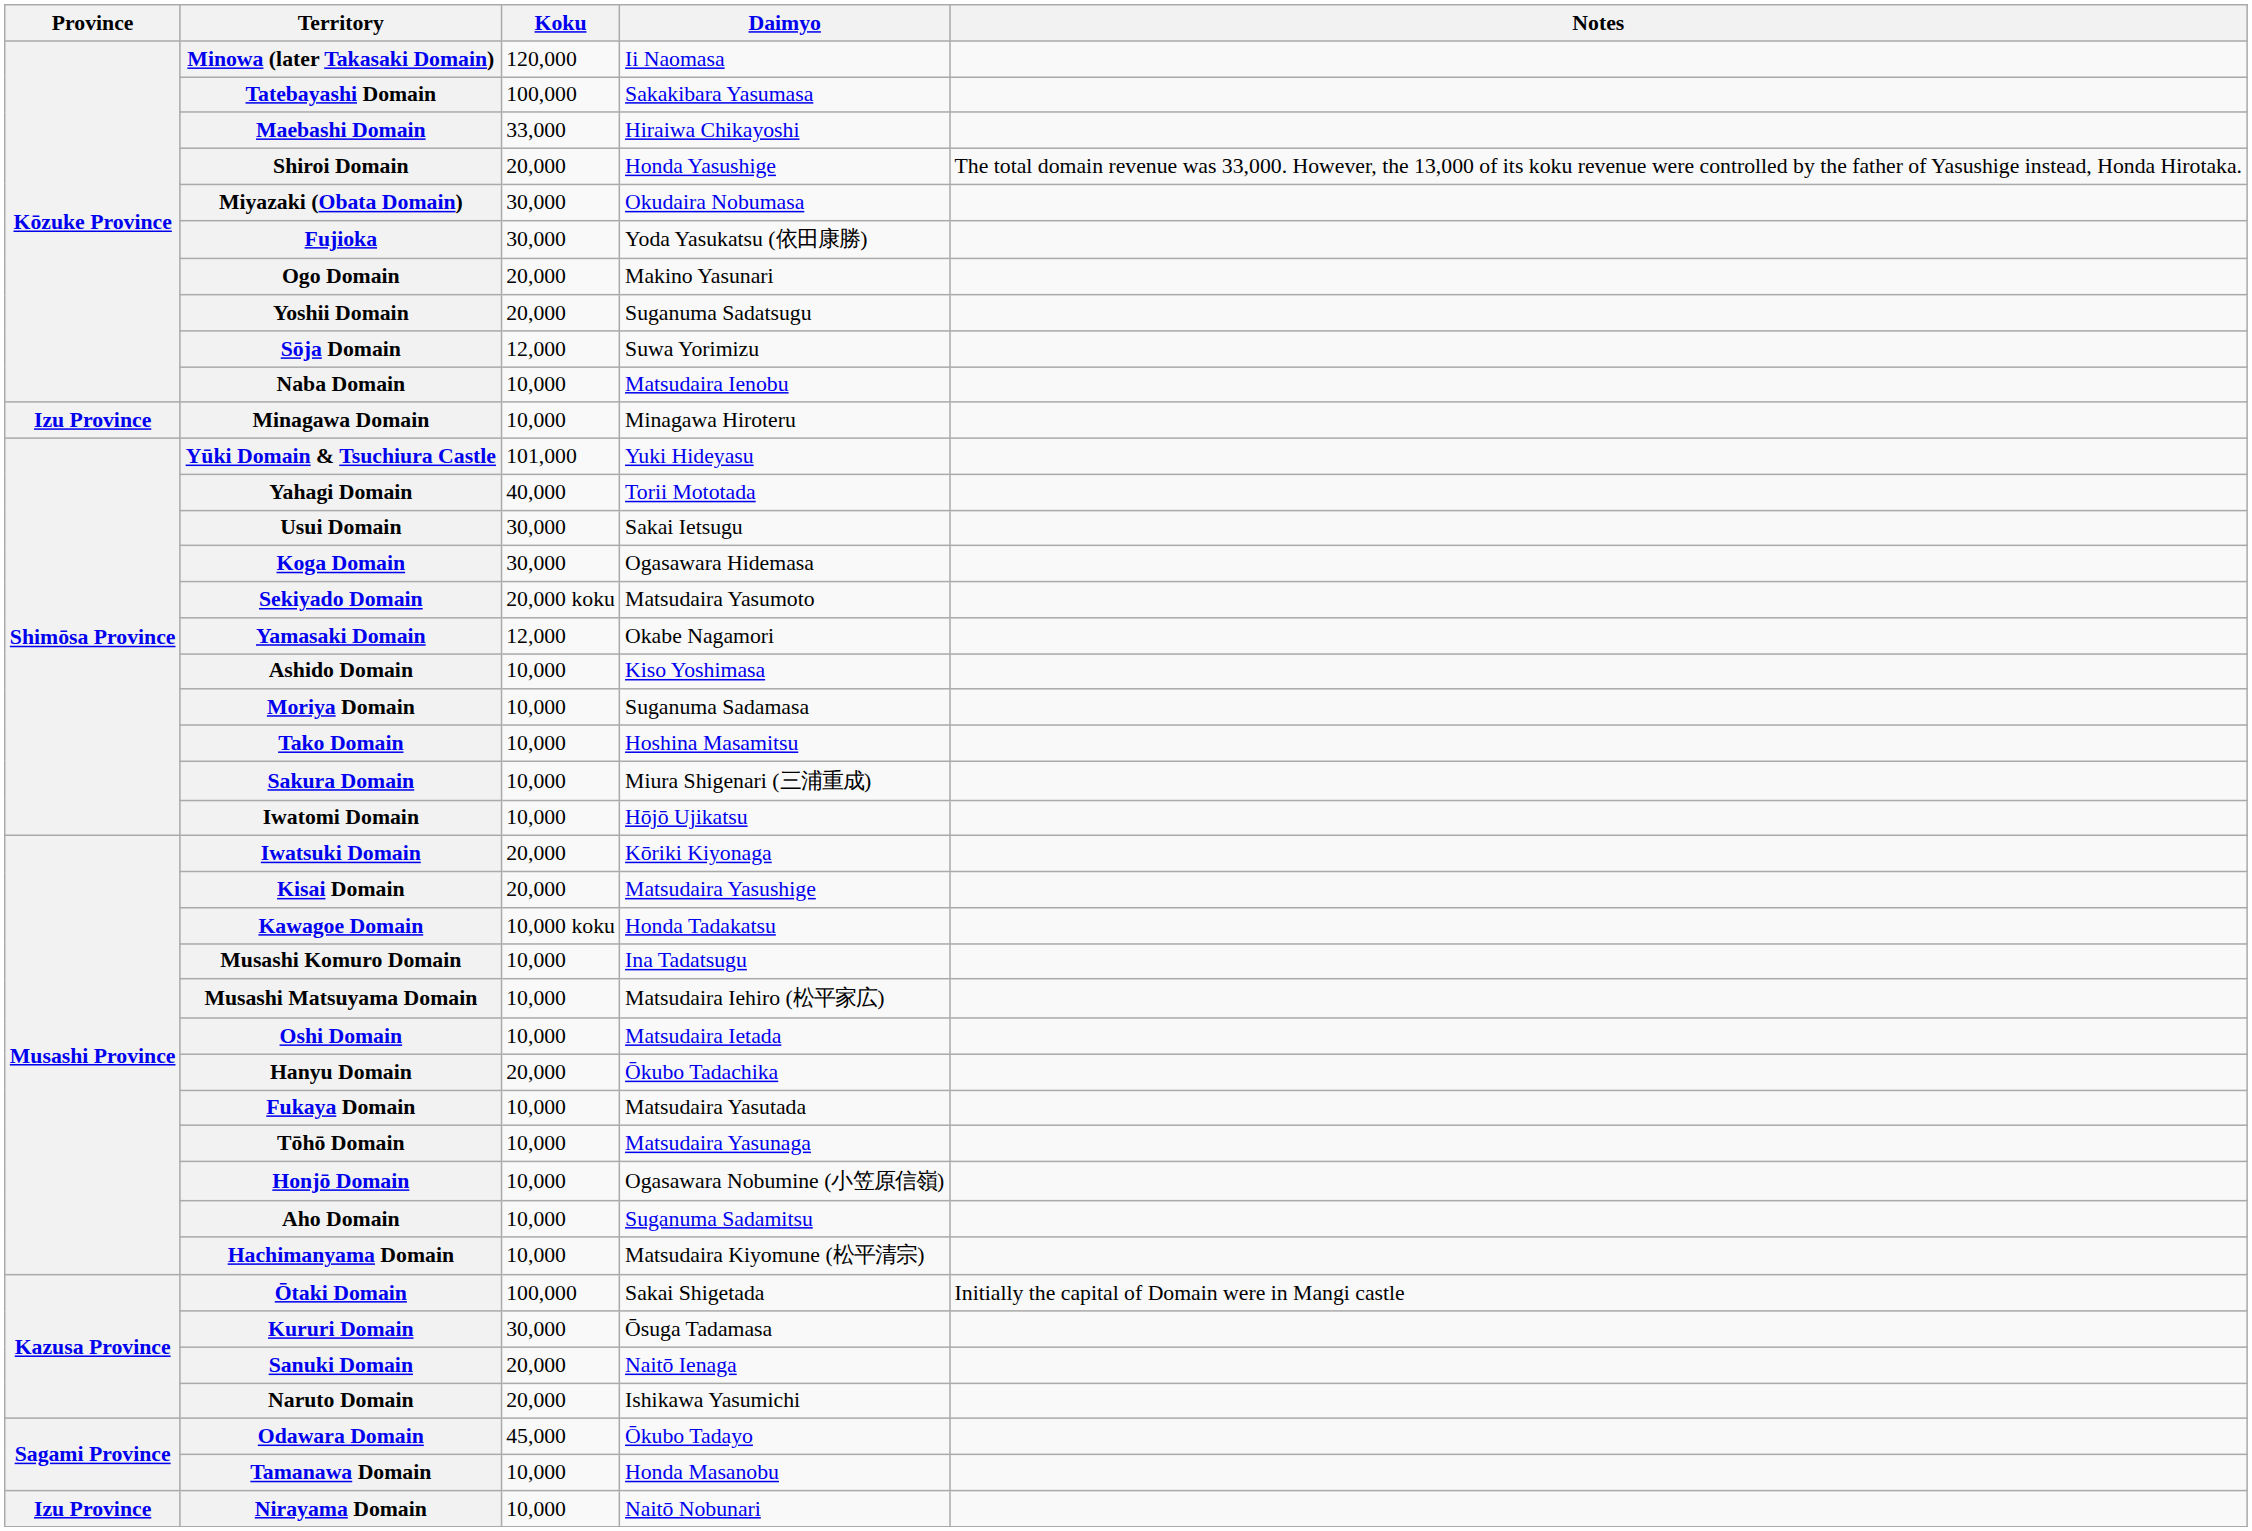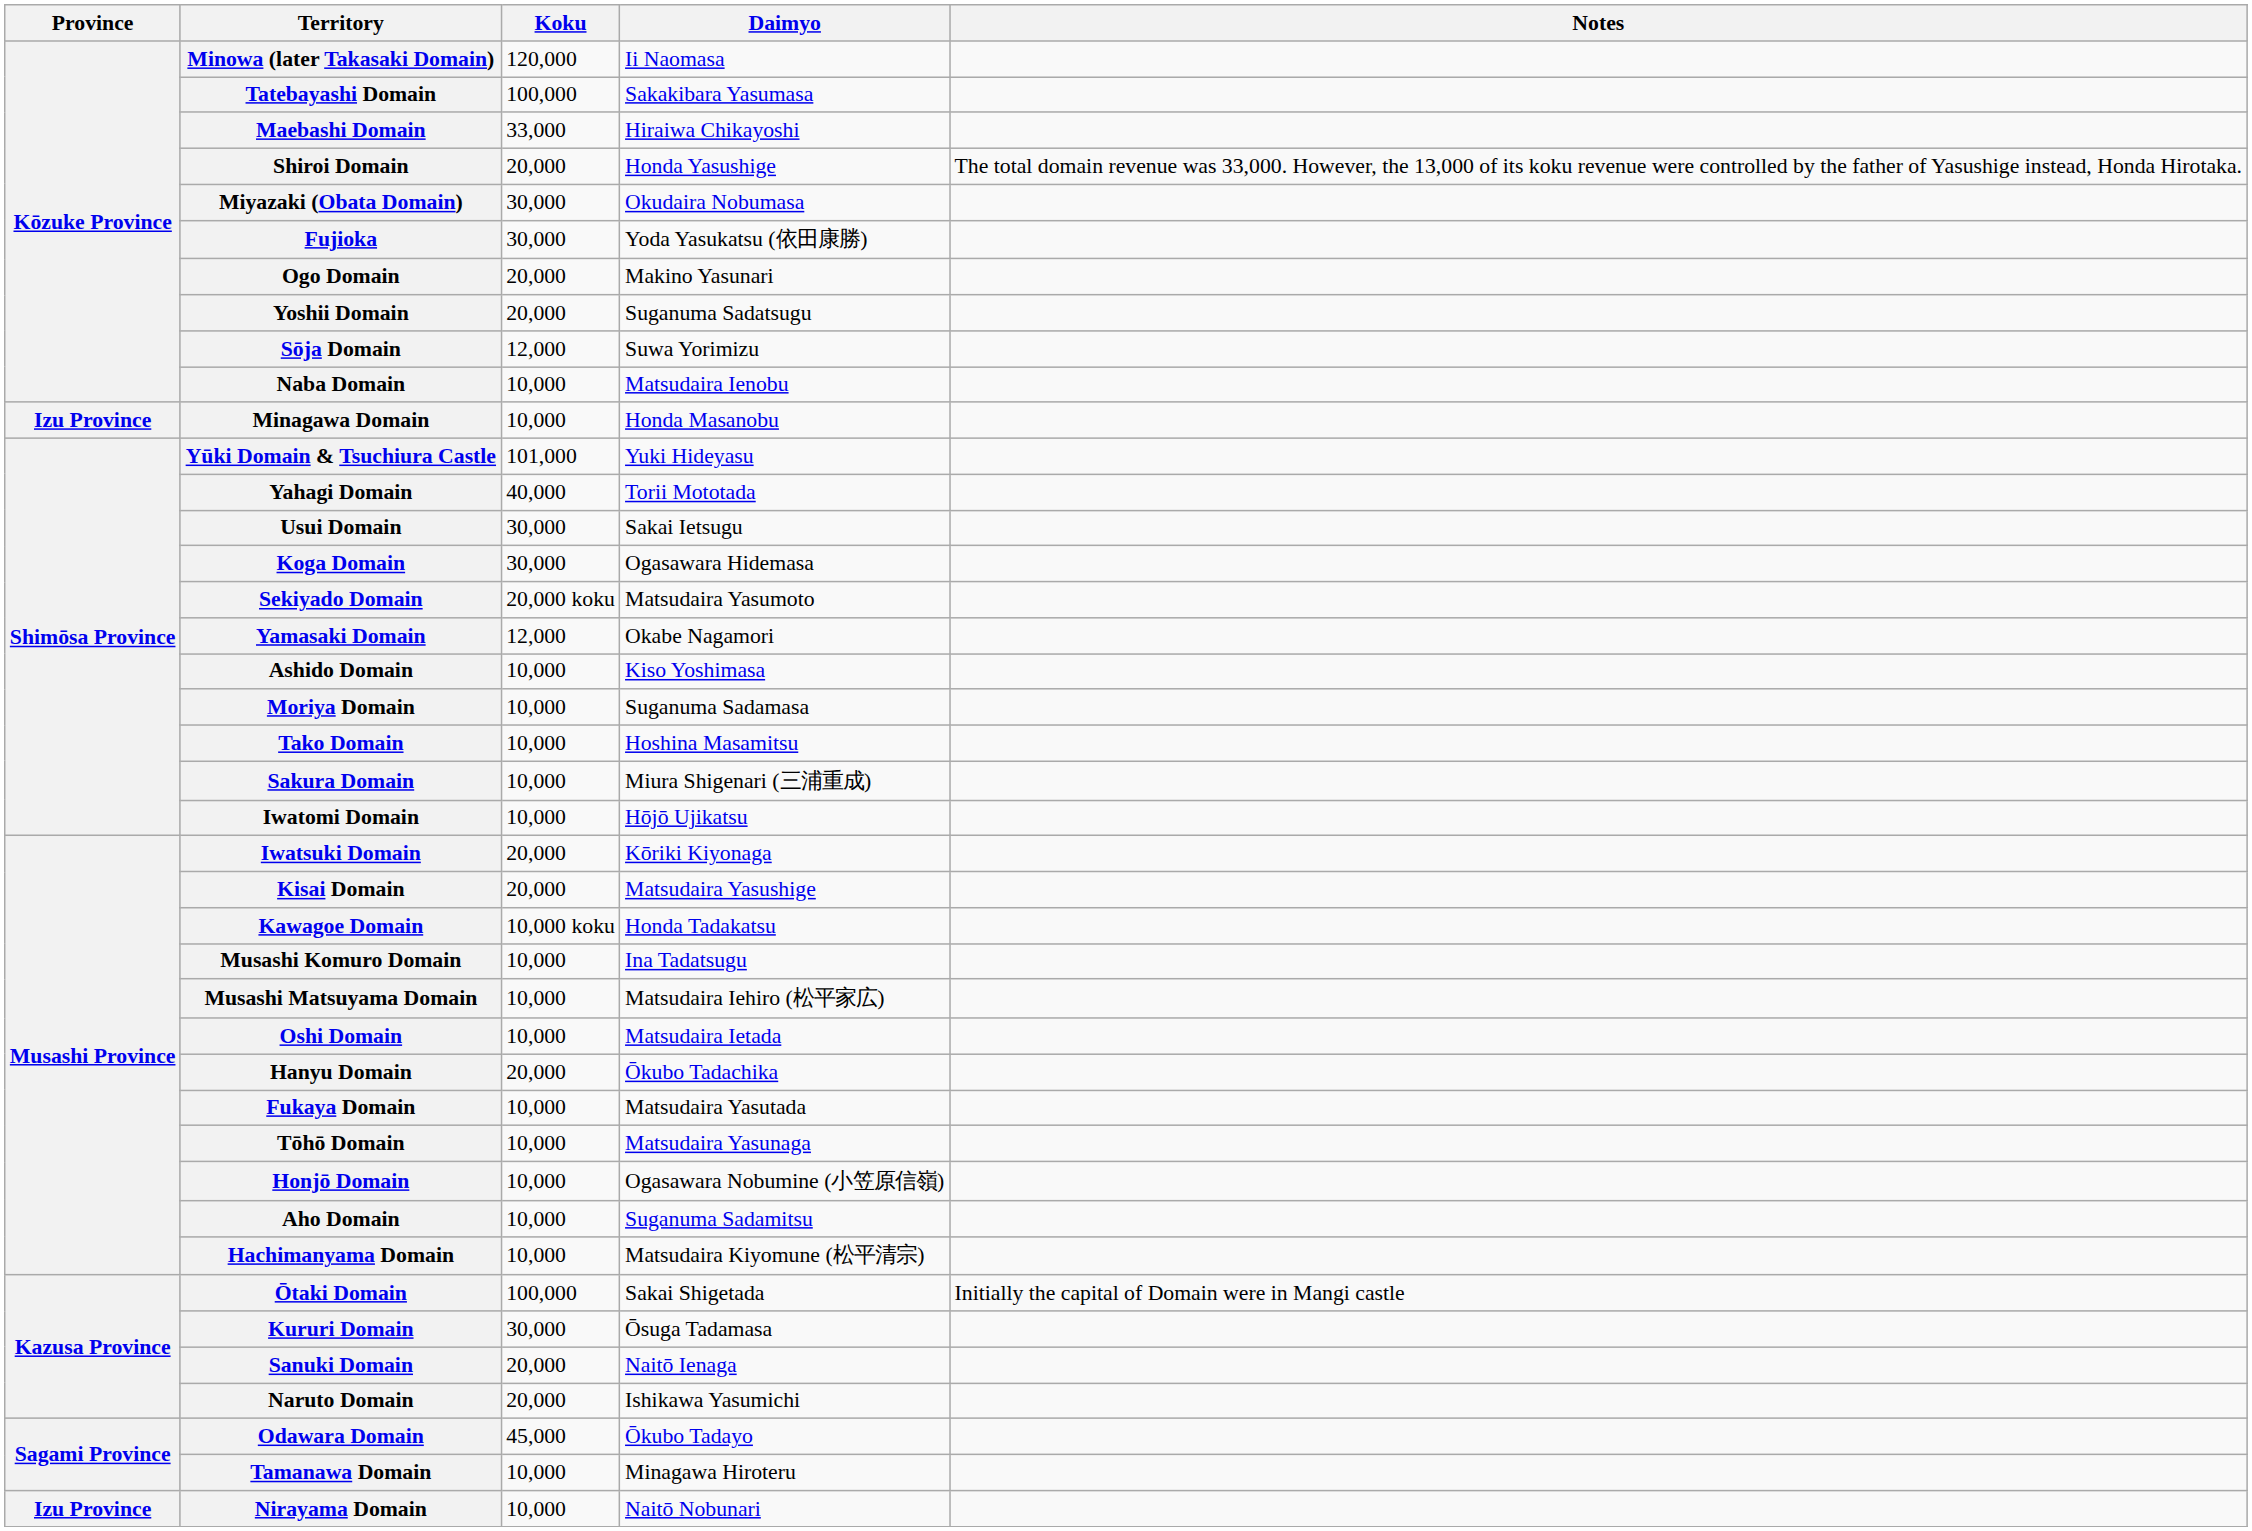Minagawa Domain | Daimyo: Minagawa Hiroteru -> Honda Masanobu
Tamanawa Domain | Daimyo: Honda Masanobu -> Minagawa Hiroteru
